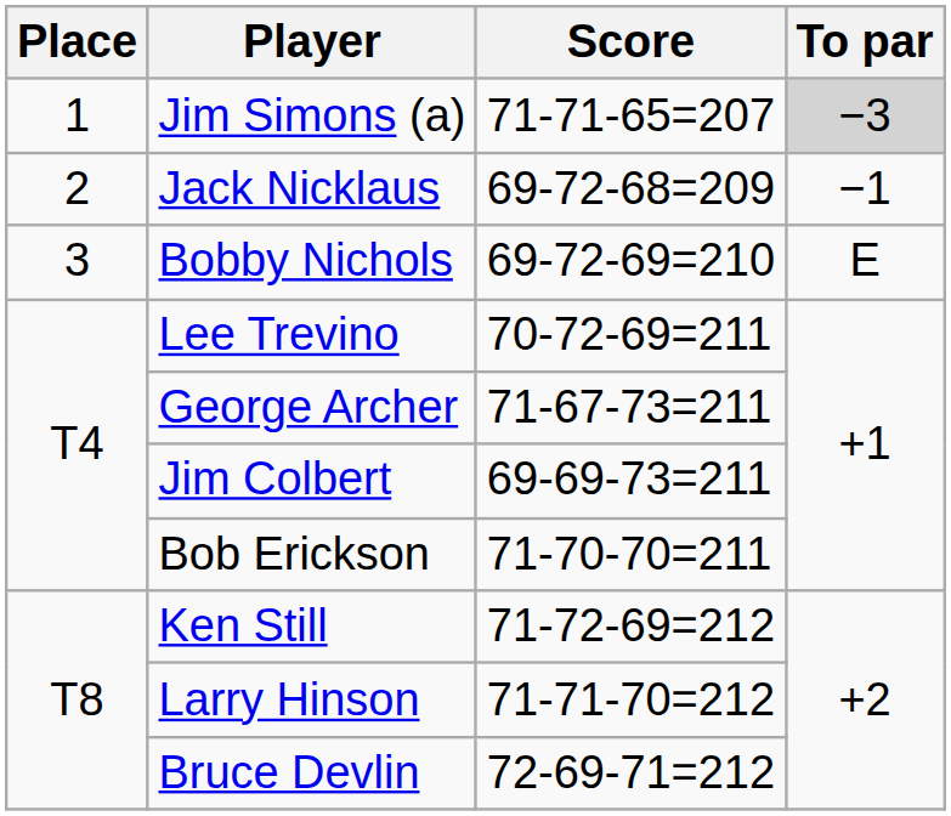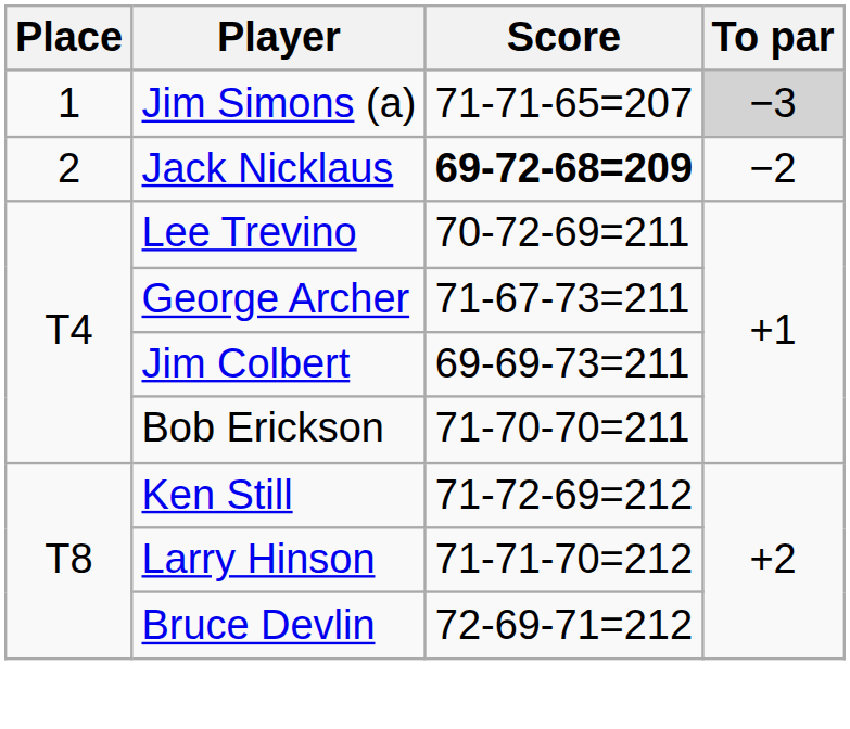Jack Nicklaus | Score: normal -> bold
Jack Nicklaus | To par: −1 -> −2
- row: 3 | Bobby Nichols | 69-72-69=210 | E
